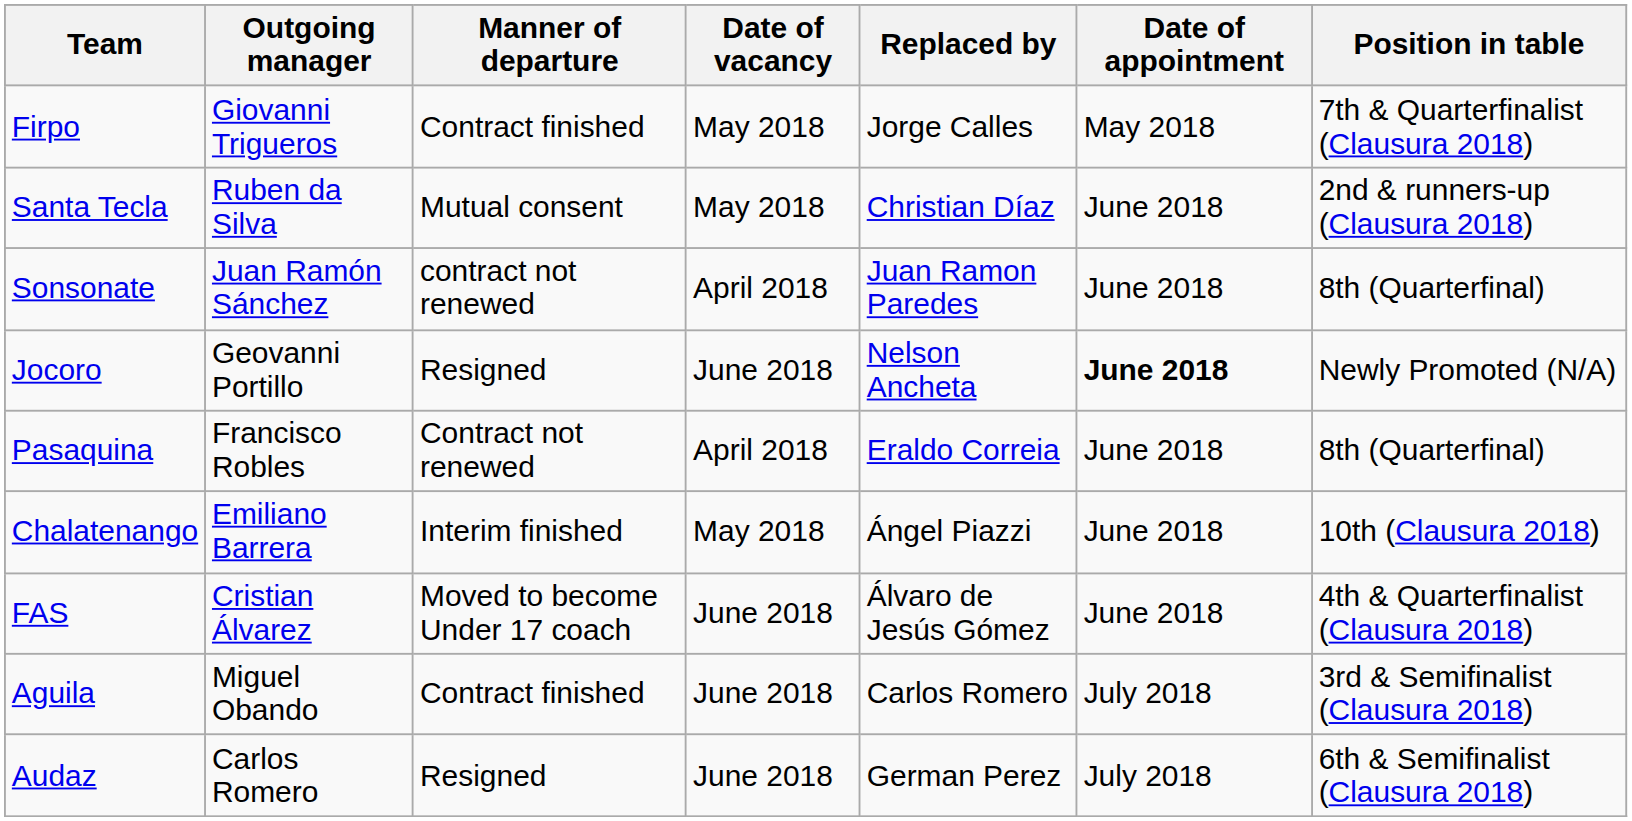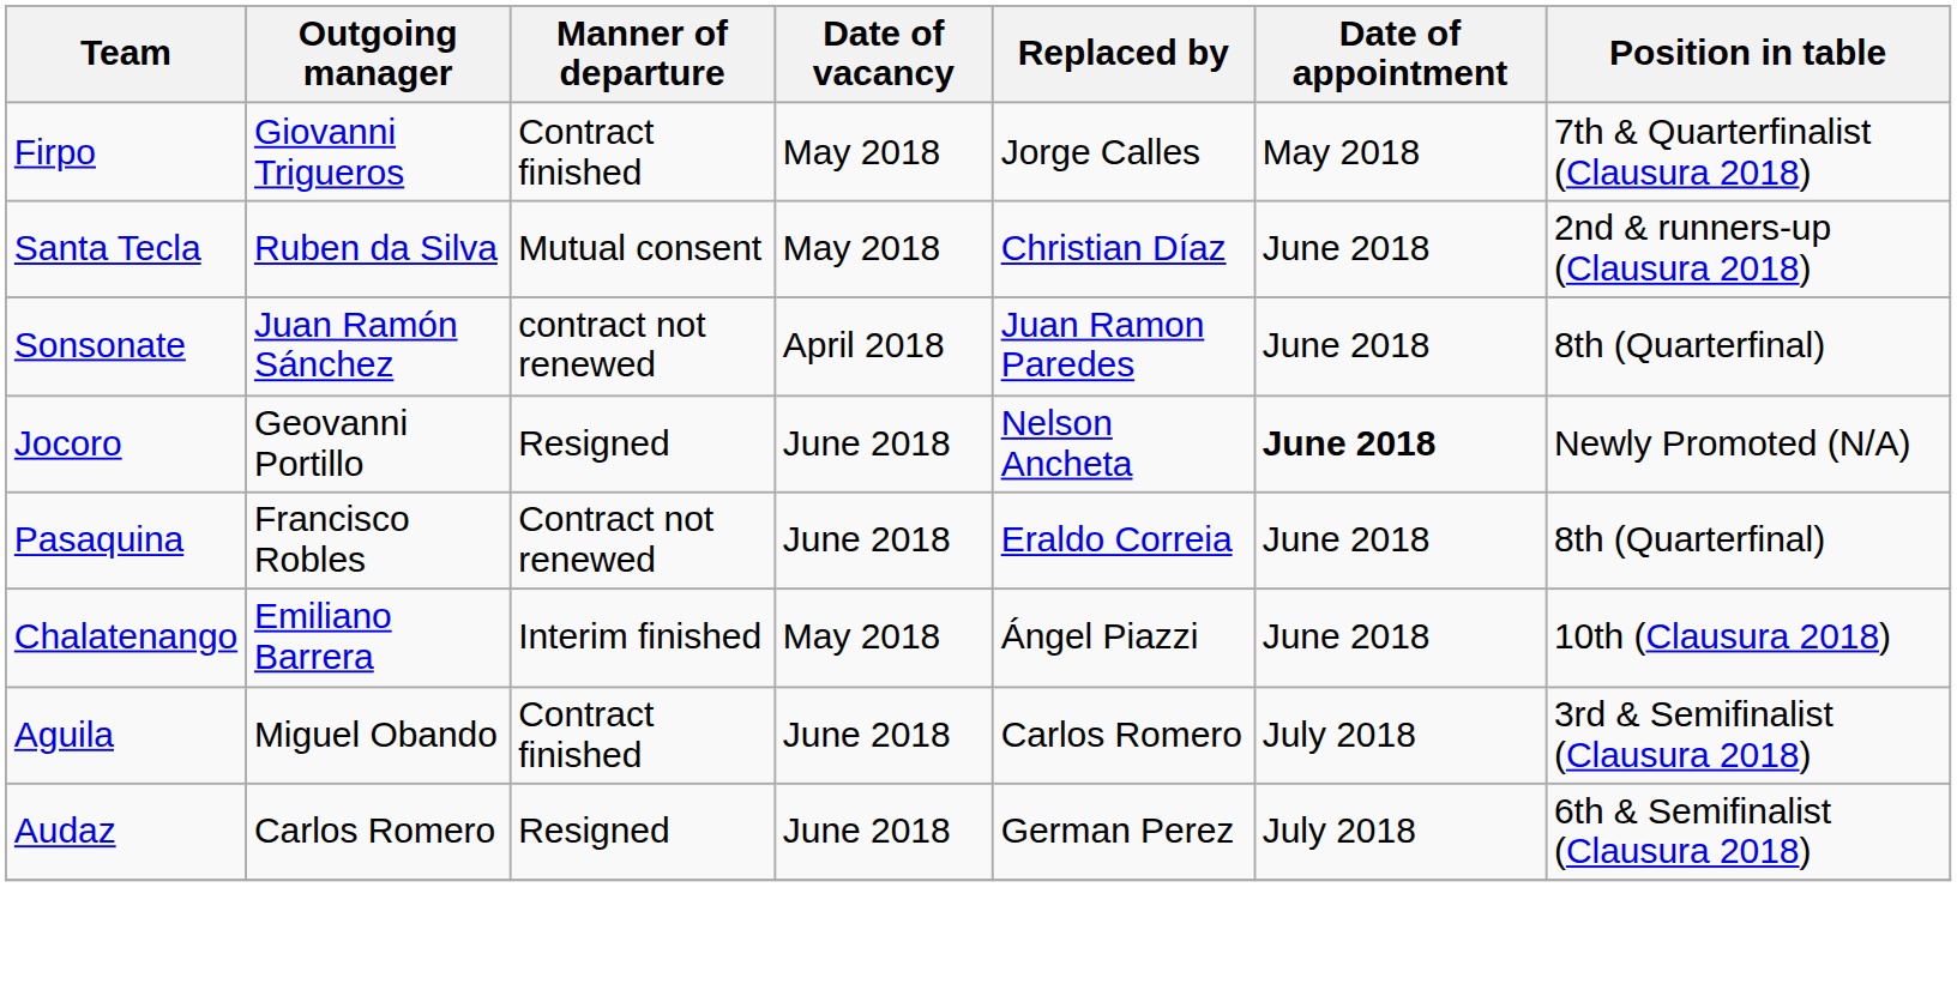Pasaquina | Date of vacancy: April 2018 -> June 2018
- row: FAS | Cristian Álvarez | Moved to become Under 17 coach | June 2018 | Álvaro de Jesús Gómez | June 2018 | 4th & Quarterfinalist (Clausura 2018)
